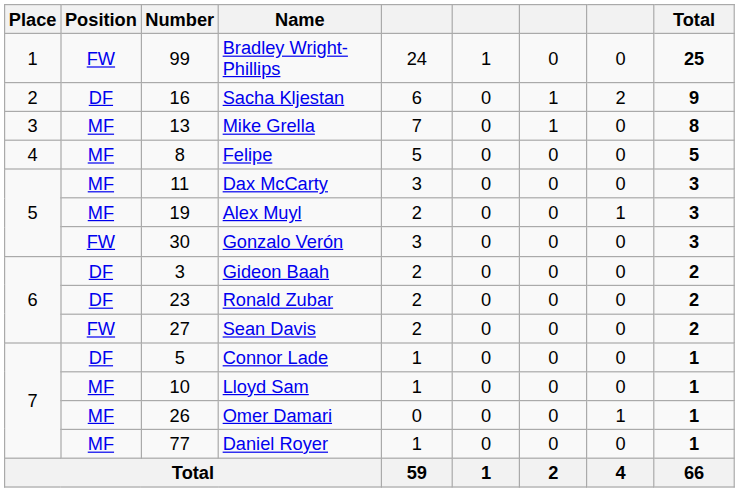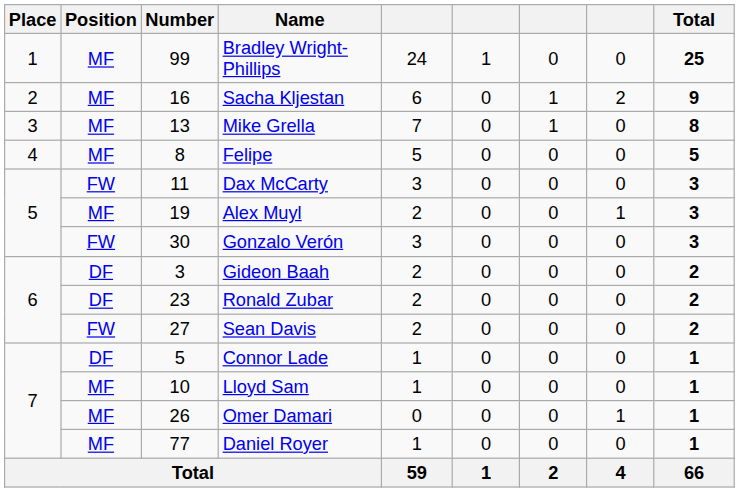Bradley Wright-Phillips | Position: FW -> MF
Sacha Kljestan | Position: DF -> MF
Dax McCarty | Position: MF -> FW
